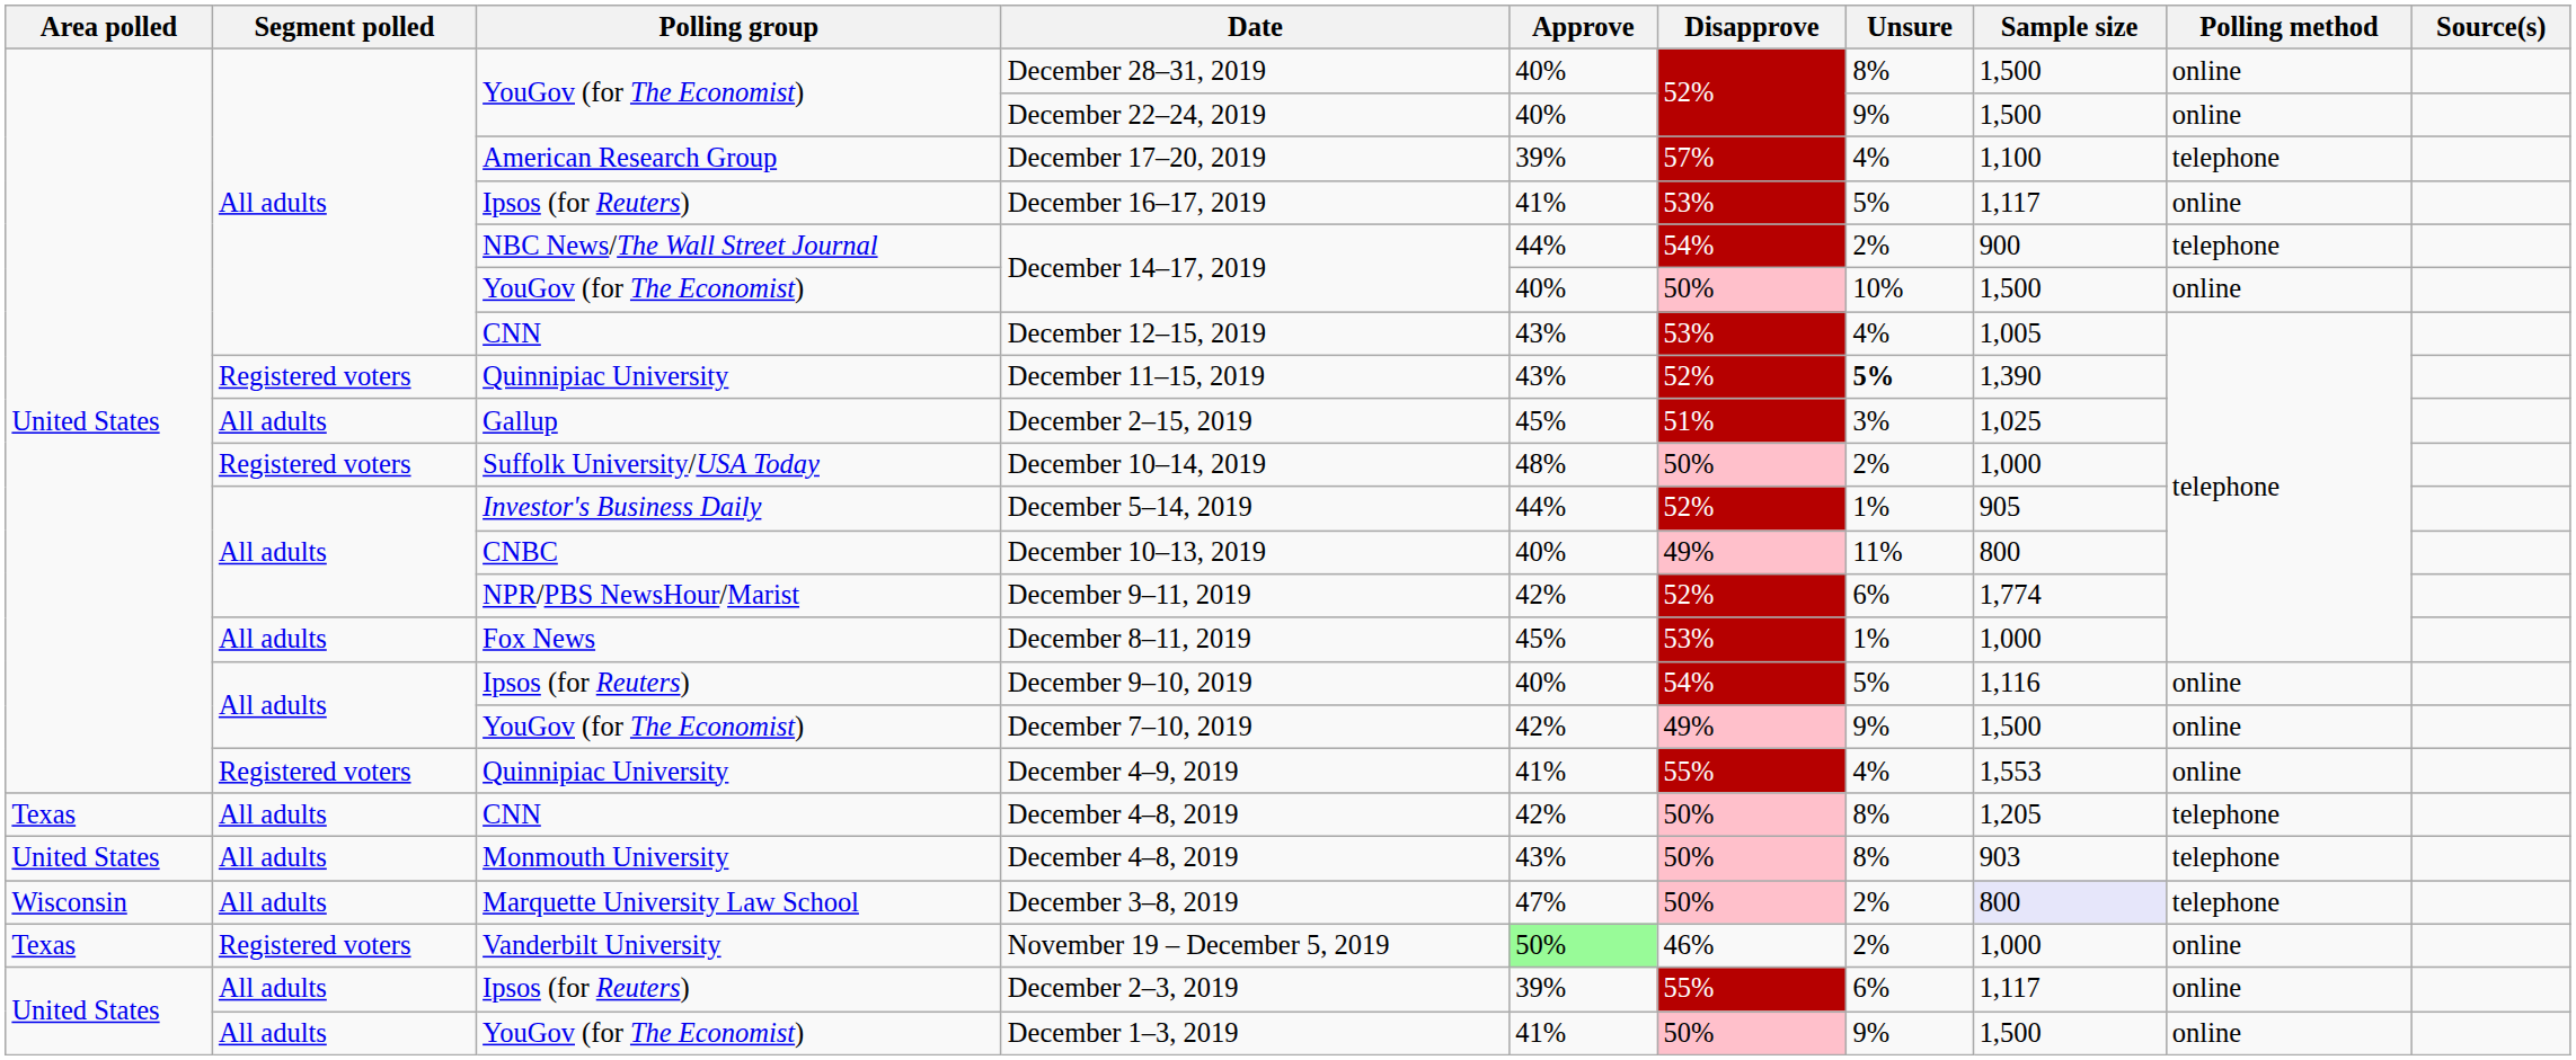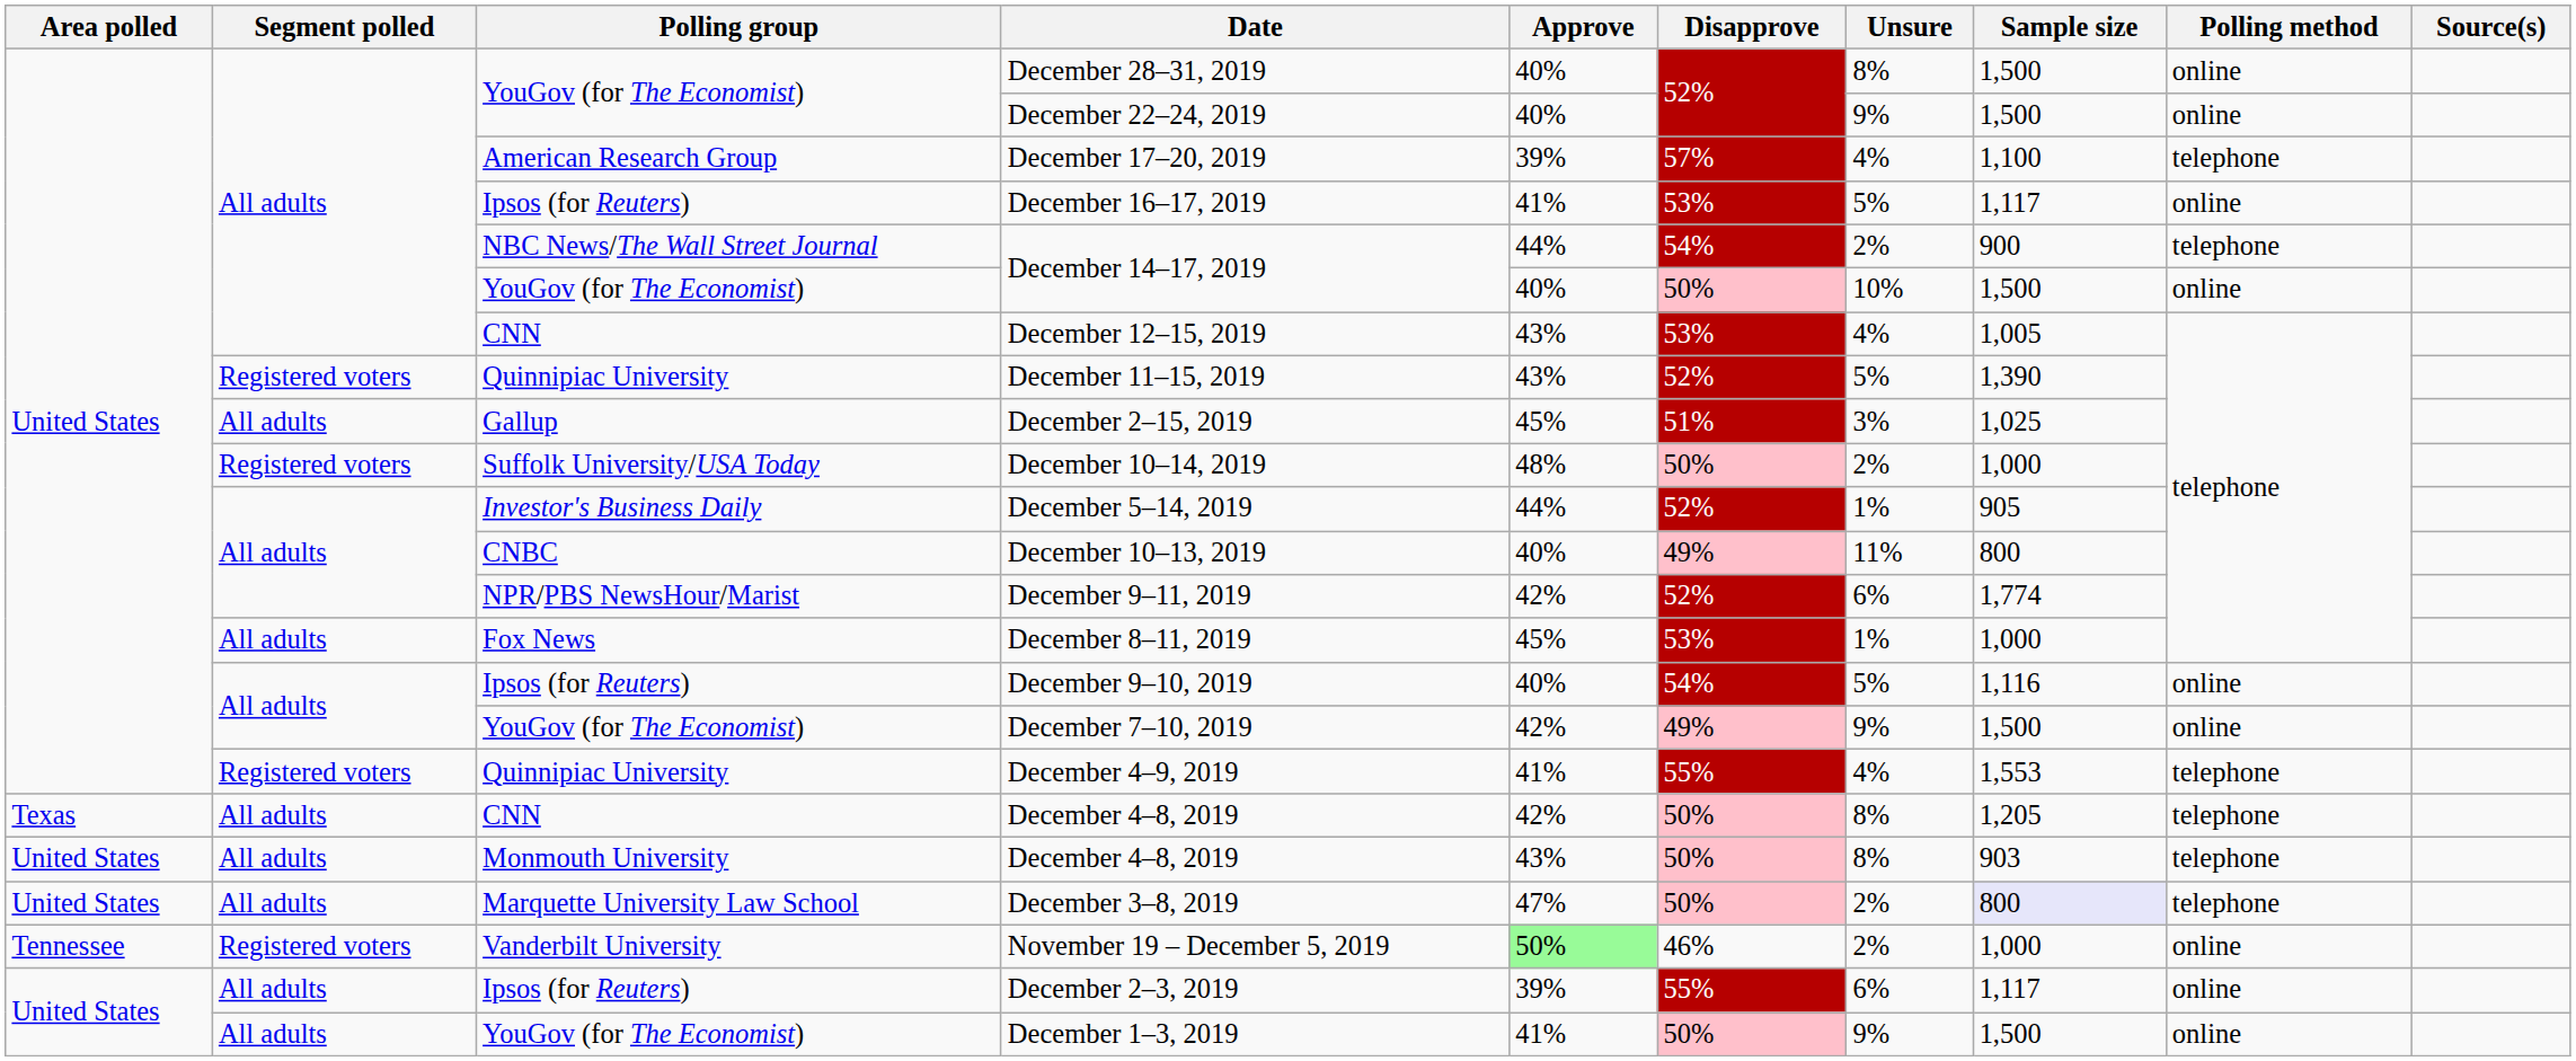December 11–15, 2019 | Unsure: bold -> normal
December 4–9, 2019 | Polling method: online -> telephone
December 3–8, 2019 | Area polled: Wisconsin -> United States
November 19 – December 5, 2019 | Area polled: Texas -> Tennessee
